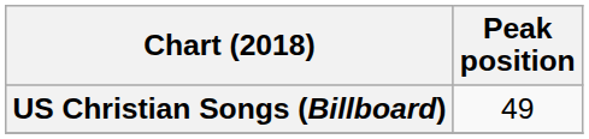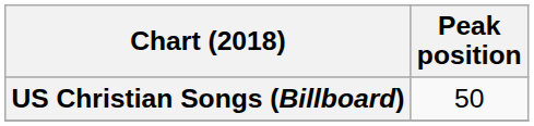US Christian Songs (Billboard) | Peak position: 49 -> 50
